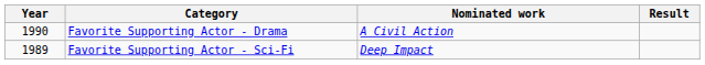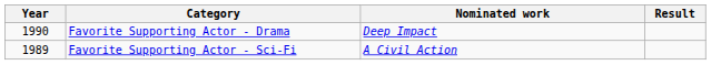Favorite Supporting Actor - Drama | Nominated work: A Civil Action -> Deep Impact
Favorite Supporting Actor - Sci-Fi | Nominated work: Deep Impact -> A Civil Action
